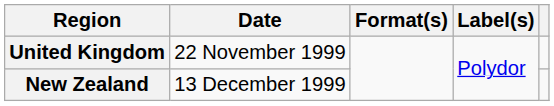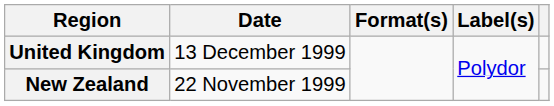United Kingdom | Date: 22 November 1999 -> 13 December 1999
New Zealand | Date: 13 December 1999 -> 22 November 1999
